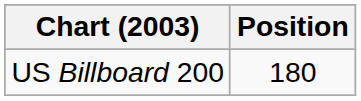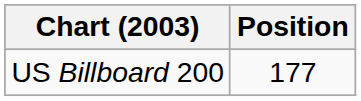US Billboard 200 | Position: 180 -> 177
